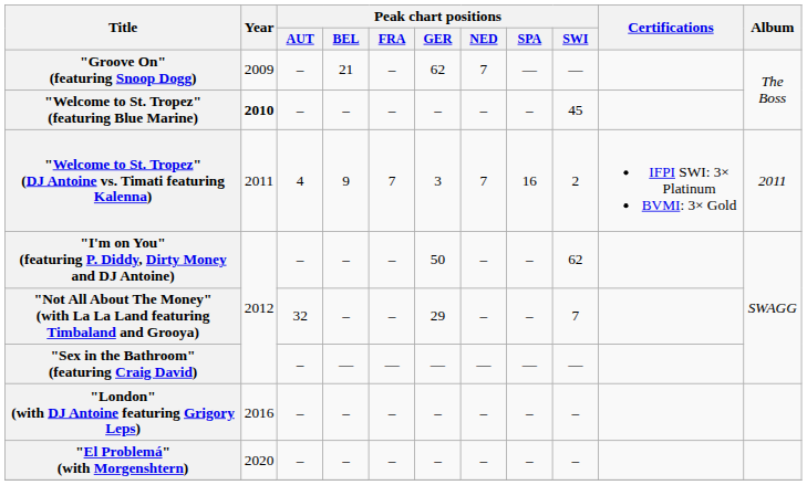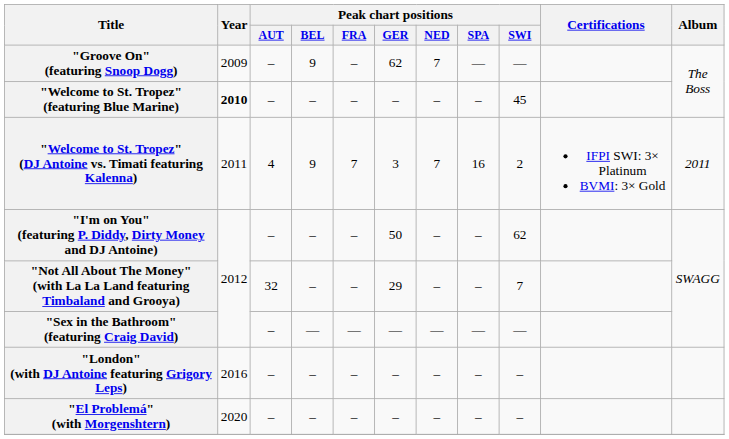"Groove On" (featuring Snoop Dogg) | Peak chart positions / BEL: 21 -> 9
